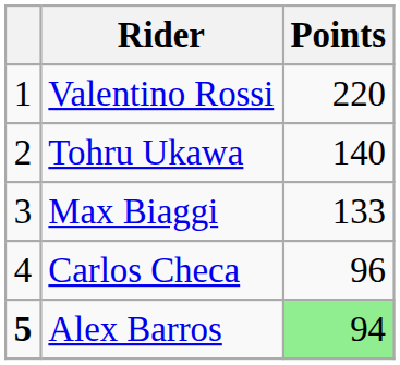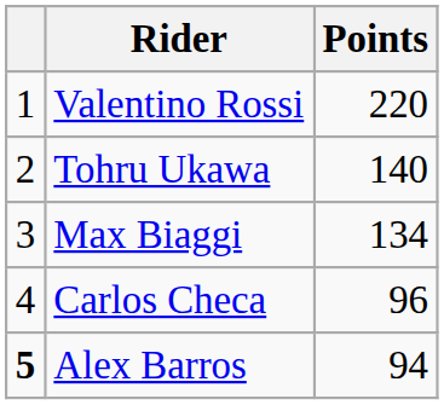Max Biaggi | Points: 133 -> 134
Alex Barros | Points: lightgreen background -> no background
